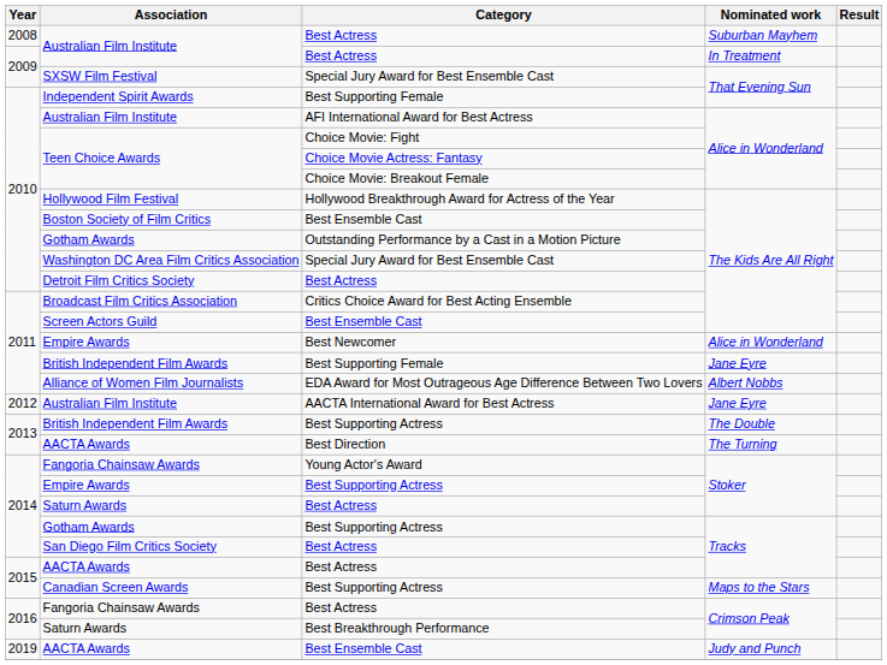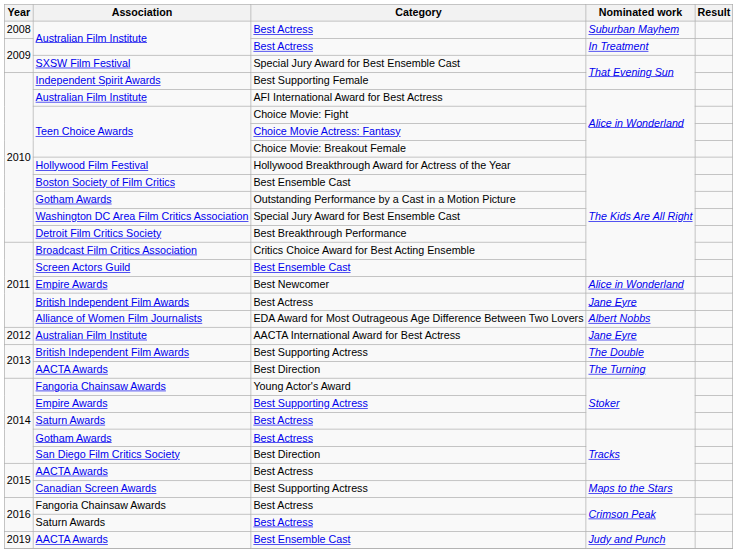Detroit Film Critics Society | Category: Best Actress -> Best Breakthrough Performance
British Independent Film Awards / Jane Eyre | Category: Best Supporting Female -> Best Actress
Gotham Awards / Tracks | Category: Best Supporting Actress -> Best Actress
San Diego Film Critics Society | Category: Best Actress -> Best Direction
Saturn Awards / Crimson Peak | Category: Best Breakthrough Performance -> Best Actress
